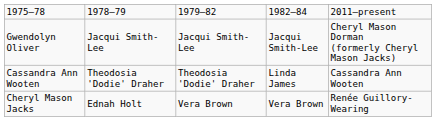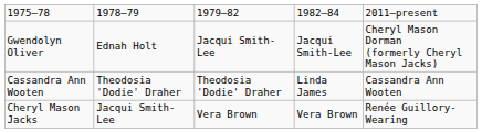Gwendolyn Oliver | column 2: Jacqui Smith-Lee -> Ednah Holt
Cheryl Mason Jacks | column 2: Ednah Holt -> Jacqui Smith-Lee
